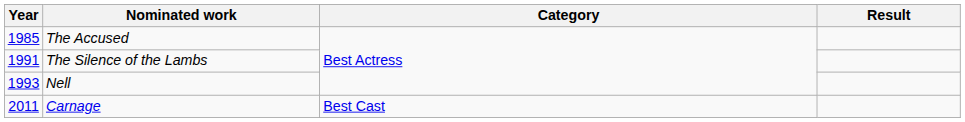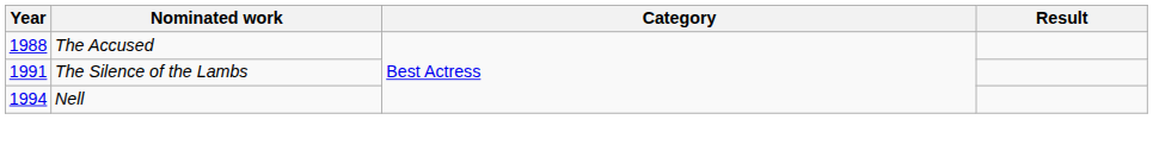The Accused | Year: 1985 -> 1988
Nell | Year: 1993 -> 1994
- row: 2011 | Carnage | Best Cast
